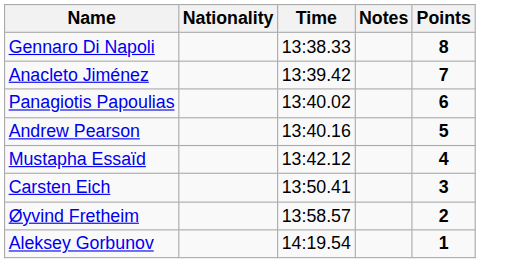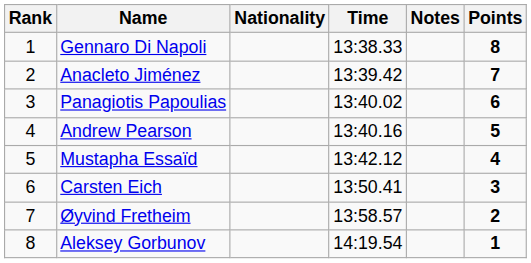+ column: Rank | 1 | 2 | 3 | 4 | 5 | 6 | 7 | 8
